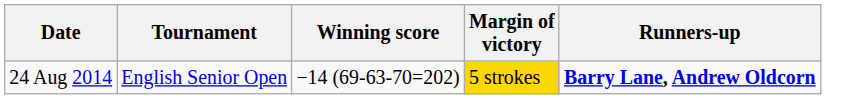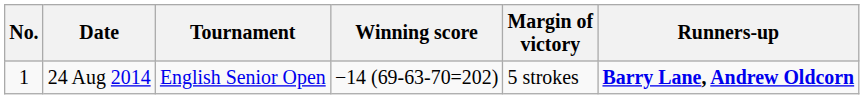+ column: No. | 1
24 Aug 2014 | Margin of victory: gold background -> no background
